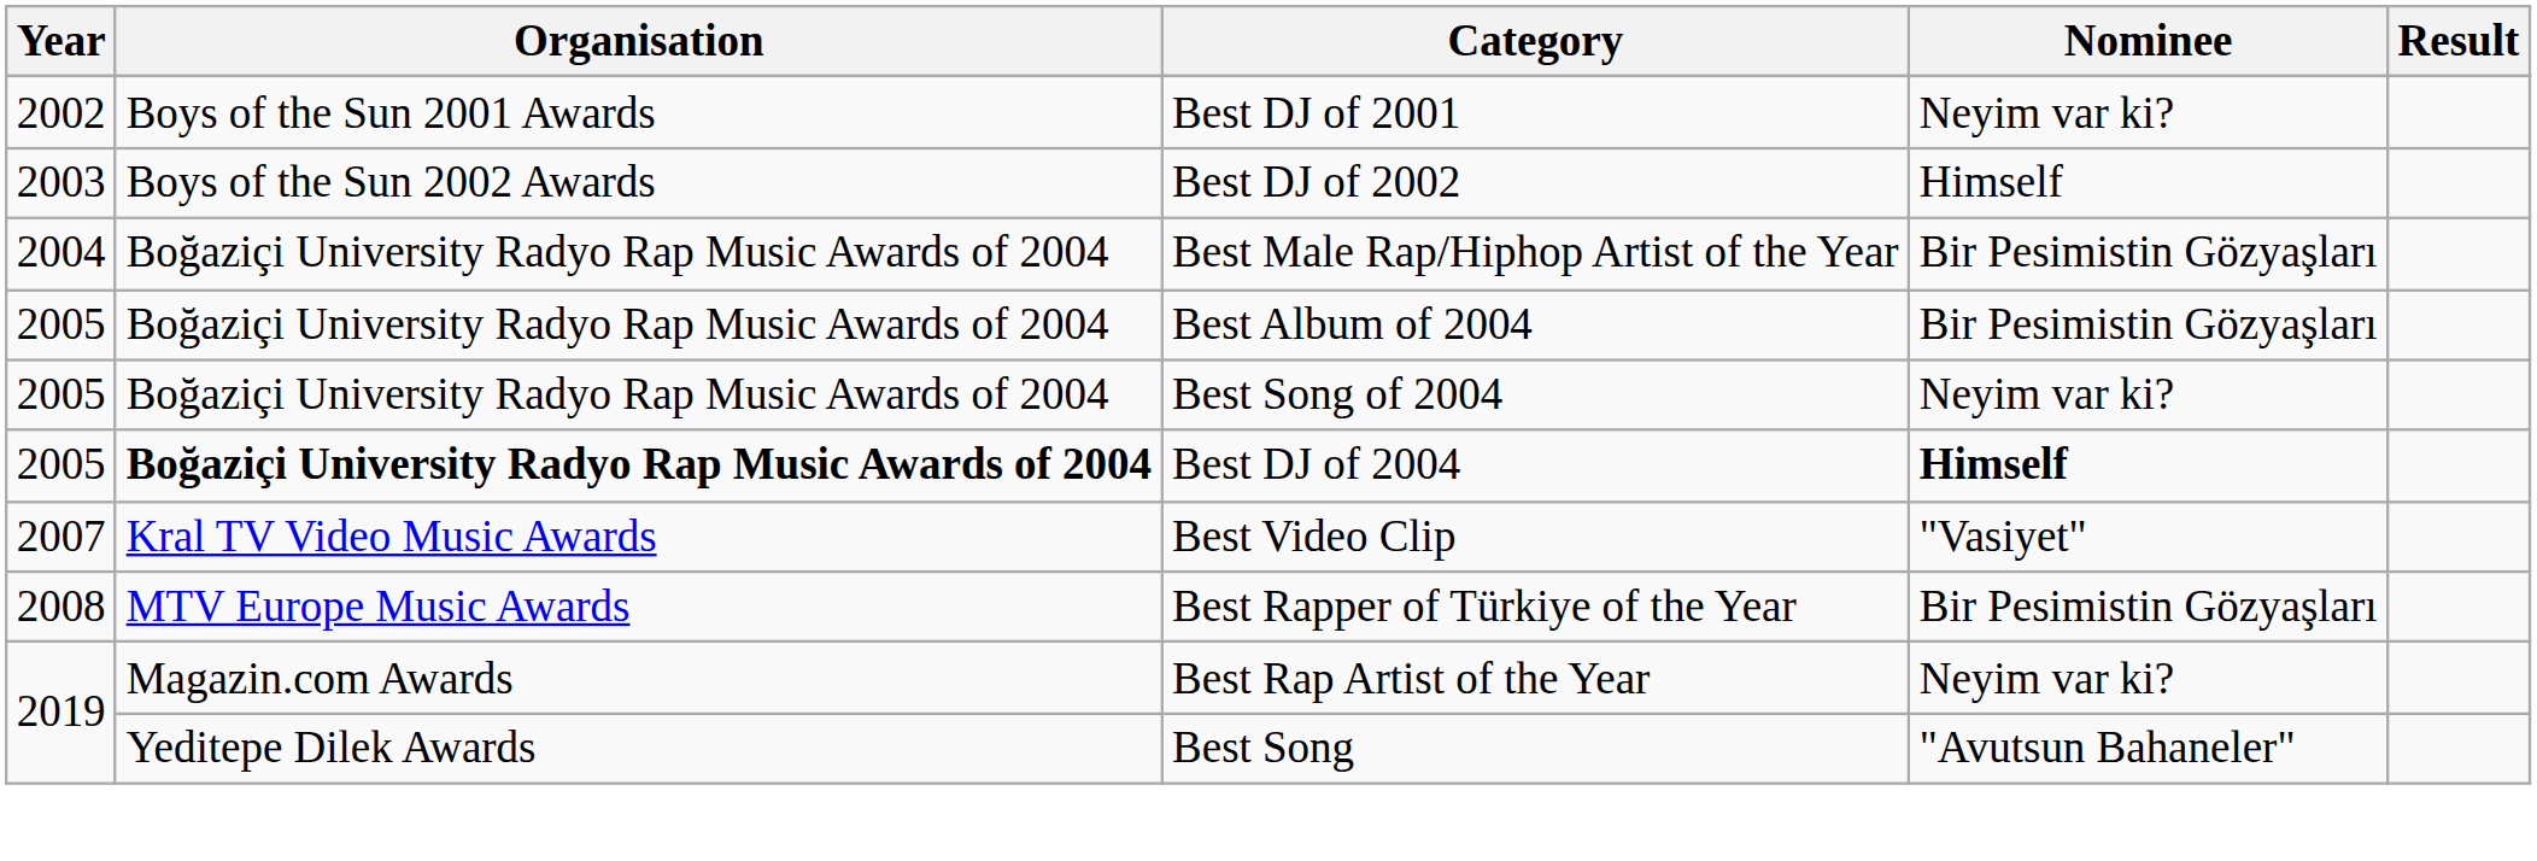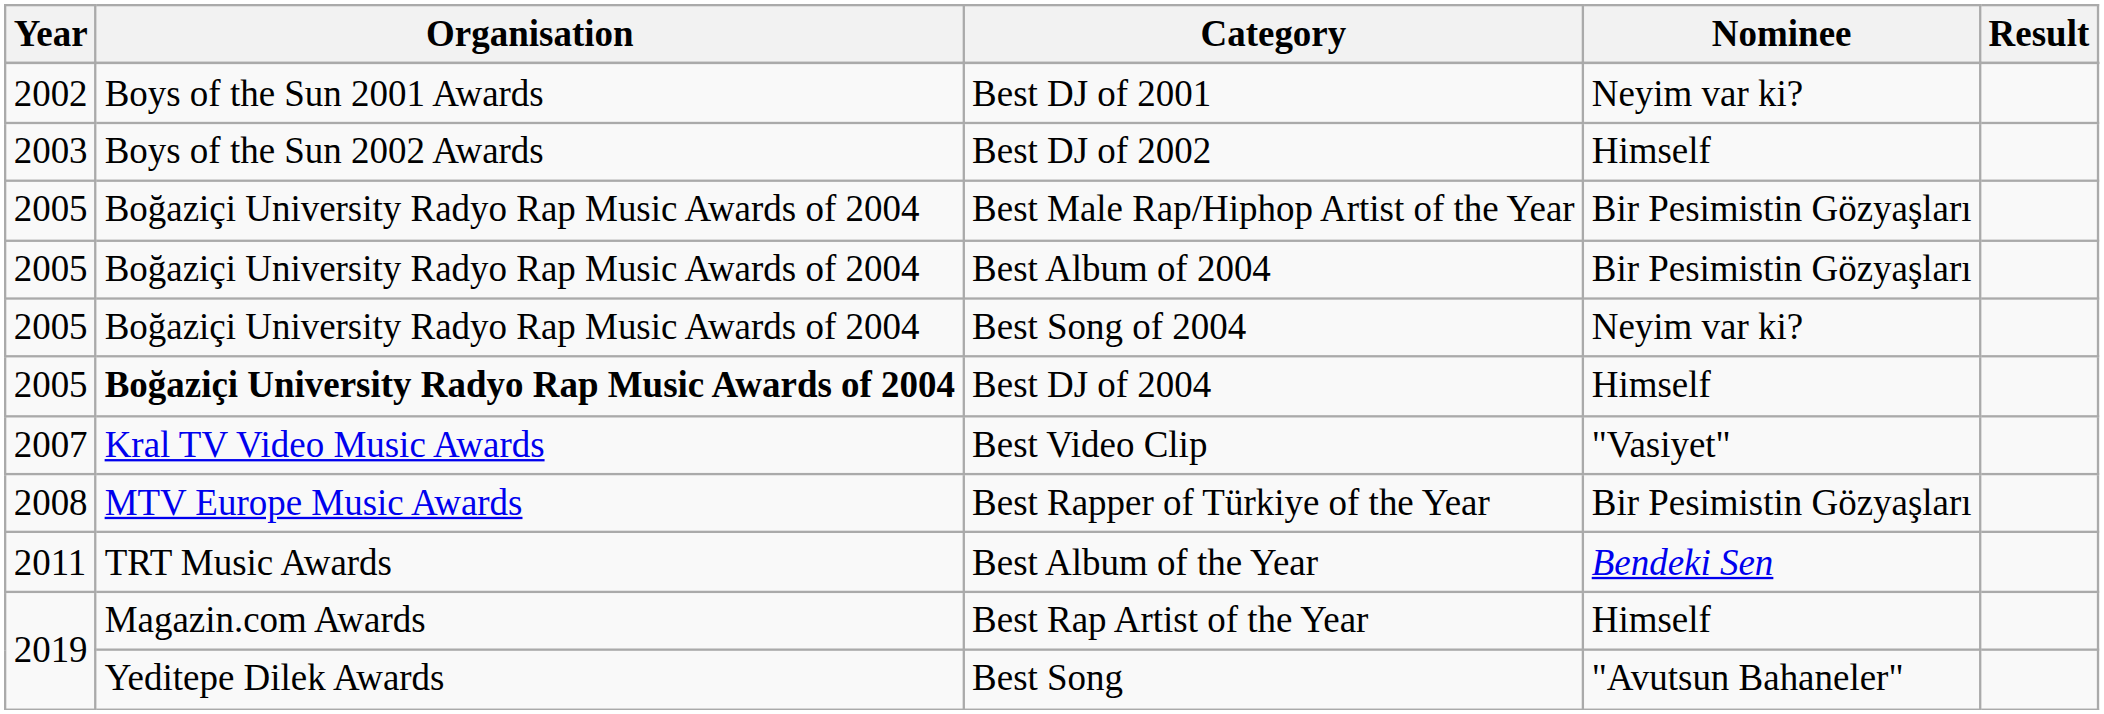Best Male Rap/Hiphop Artist of the Year | Year: 2004 -> 2005
Best DJ of 2004 | Nominee: bold -> normal
+ row: 2011 | TRT Music Awards | Best Album of the Year | Bendeki Sen
Best Rap Artist of the Year | Nominee: Neyim var ki? -> Himself
